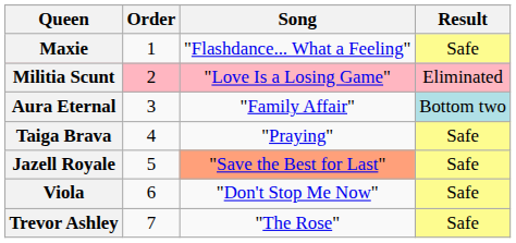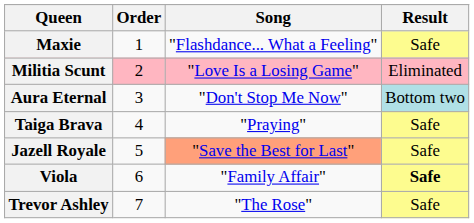Aura Eternal | Song: "Family Affair" -> "Don't Stop Me Now"
Viola | Song: "Don't Stop Me Now" -> "Family Affair"
Viola | Result: normal -> bold
